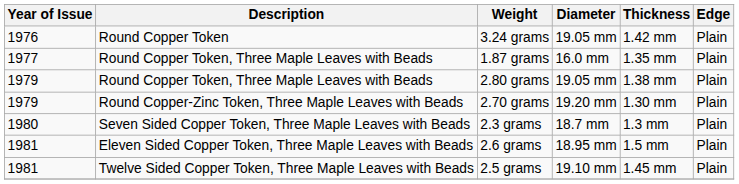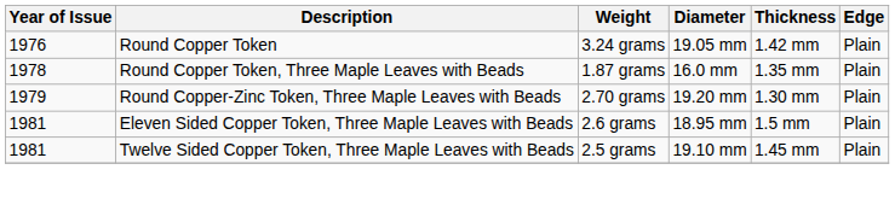1.87 grams | Year of Issue: 1977 -> 1978
- row: 1979 | Round Copper Token, Three Maple Leaves with Beads | 2.80 grams | 19.05 mm | 1.38 mm | Plain
- row: 1980 | Seven Sided Copper Token, Three Maple Leaves with Beads | 2.3 grams | 18.7 mm | 1.3 mm | Plain
